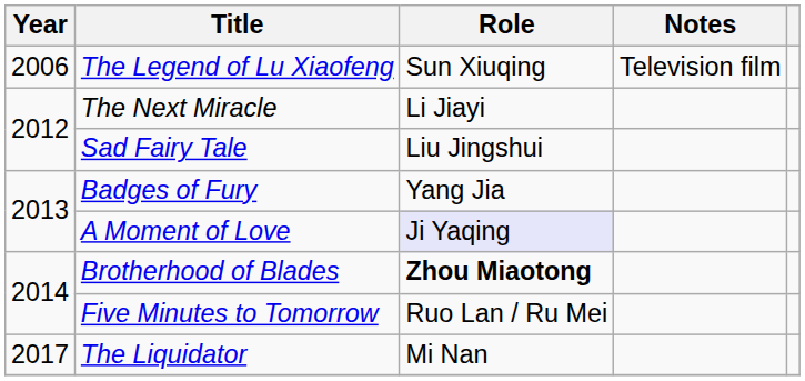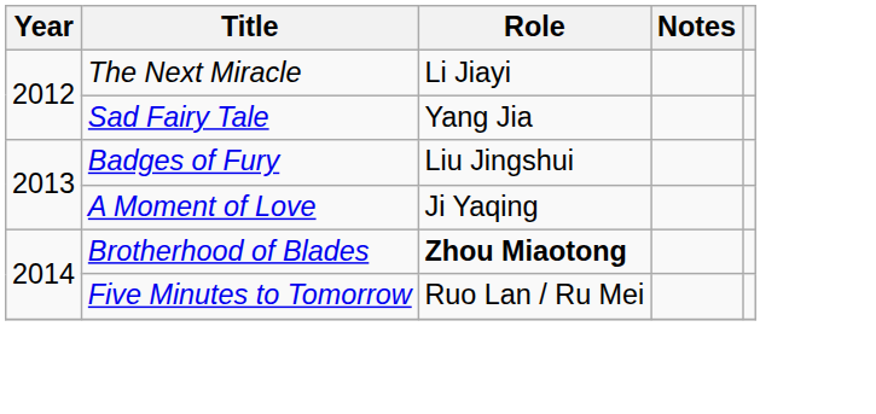- row: 2006 | The Legend of Lu Xiaofeng | Sun Xiuqing | Television film
Sad Fairy Tale | Role: Liu Jingshui -> Yang Jia
Badges of Fury | Role: Yang Jia -> Liu Jingshui
A Moment of Love | Role: lavender background -> no background
- row: 2017 | The Liquidator | Mi Nan
